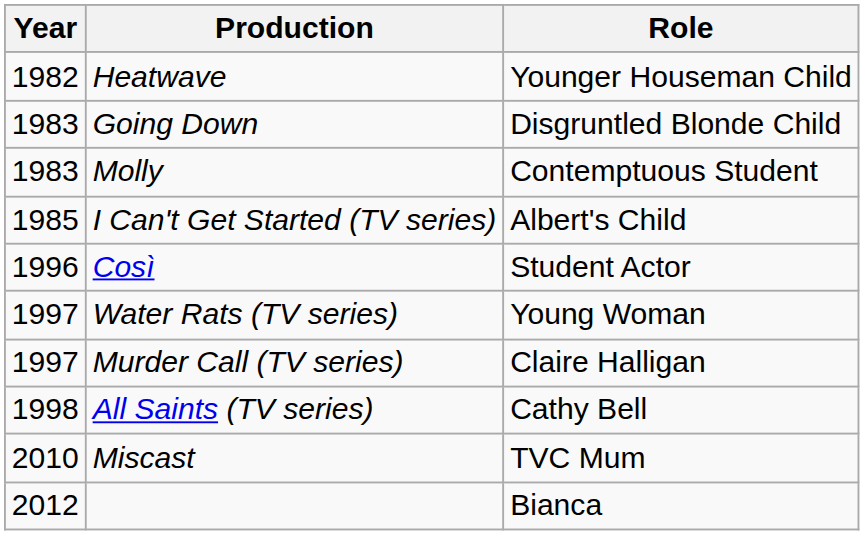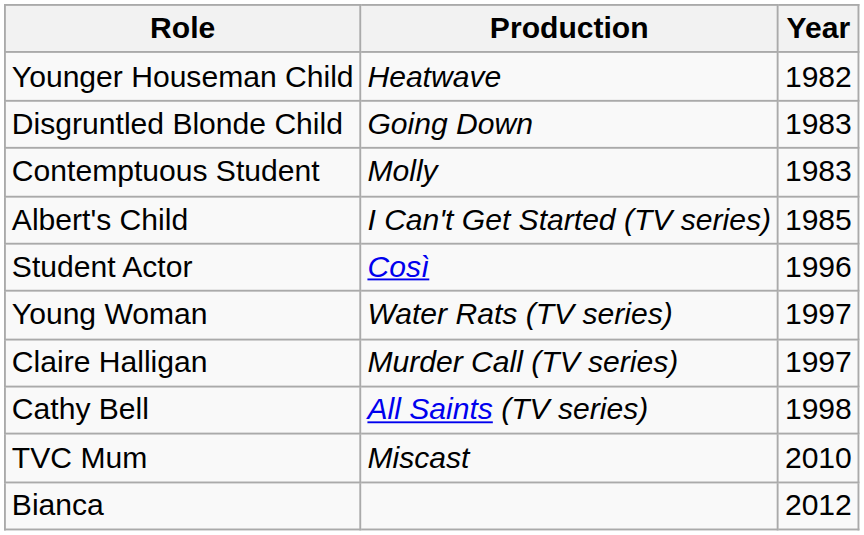columns swapped: Year <-> Role
